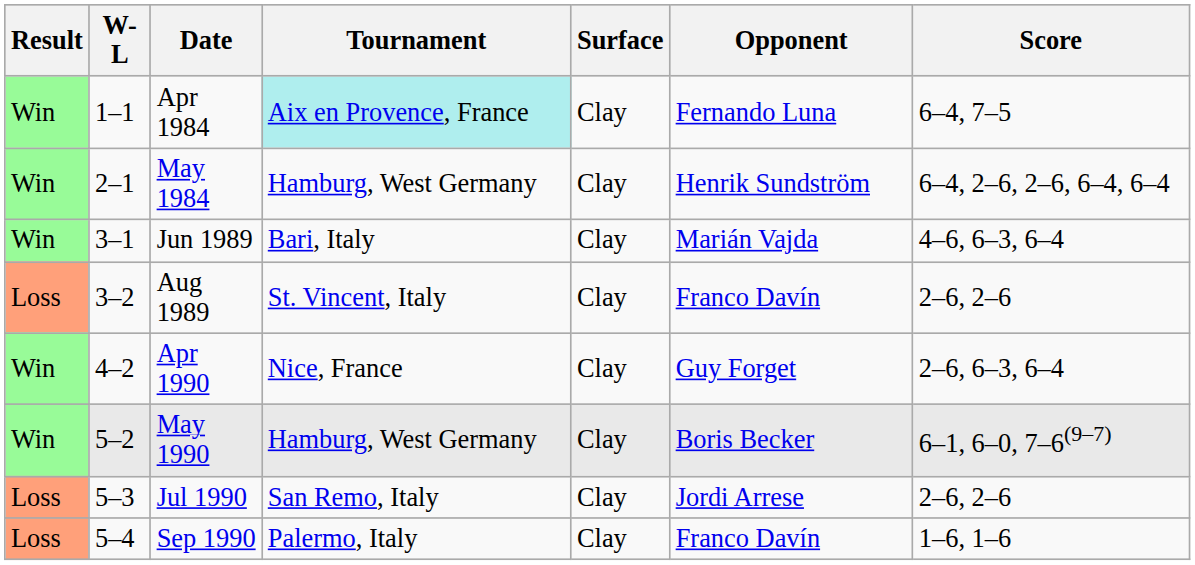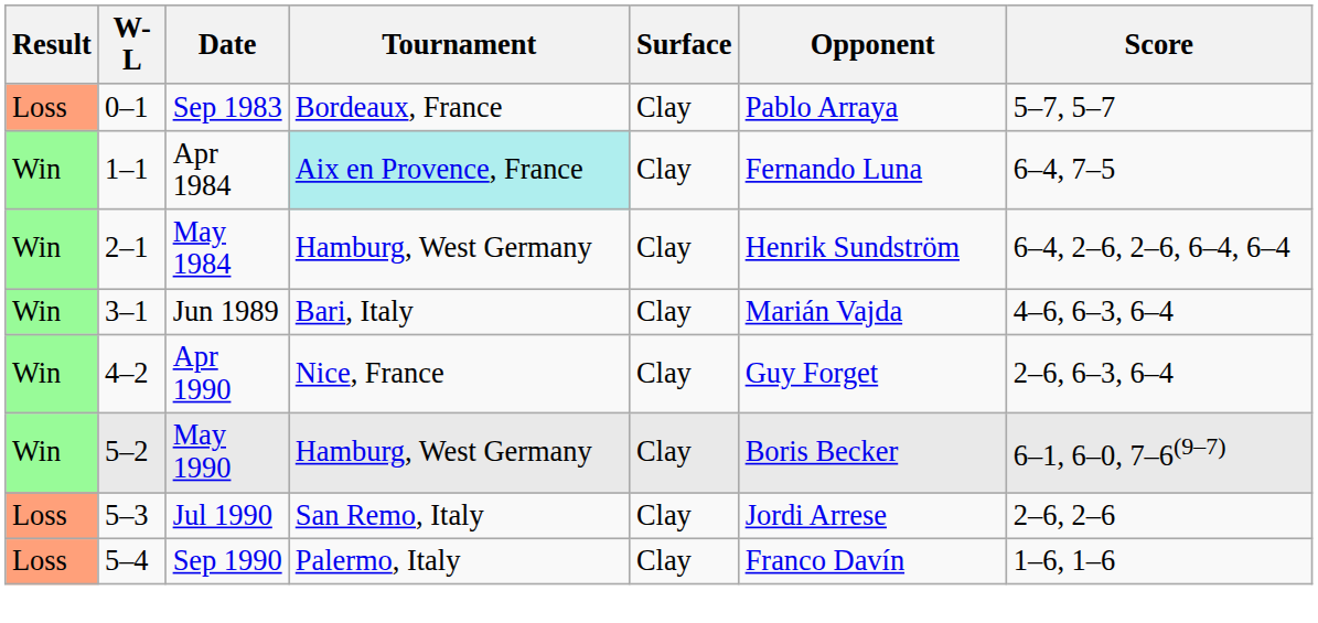+ row: Loss | 0–1 | Sep 1983 | Bordeaux, France | Clay | Pablo Arraya | 5–7, 5–7
- row: Loss | 3–2 | Aug 1989 | St. Vincent, Italy | Clay | Franco Davín | 2–6, 2–6
